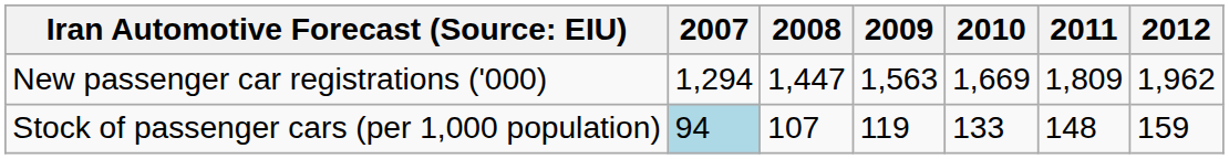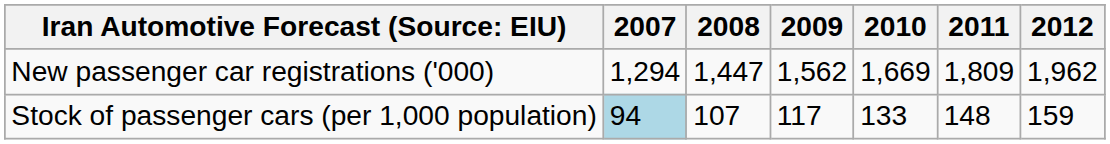New passenger car registrations ('000) | 2009: 1,563 -> 1,562
Stock of passenger cars (per 1,000 population) | 2009: 119 -> 117
